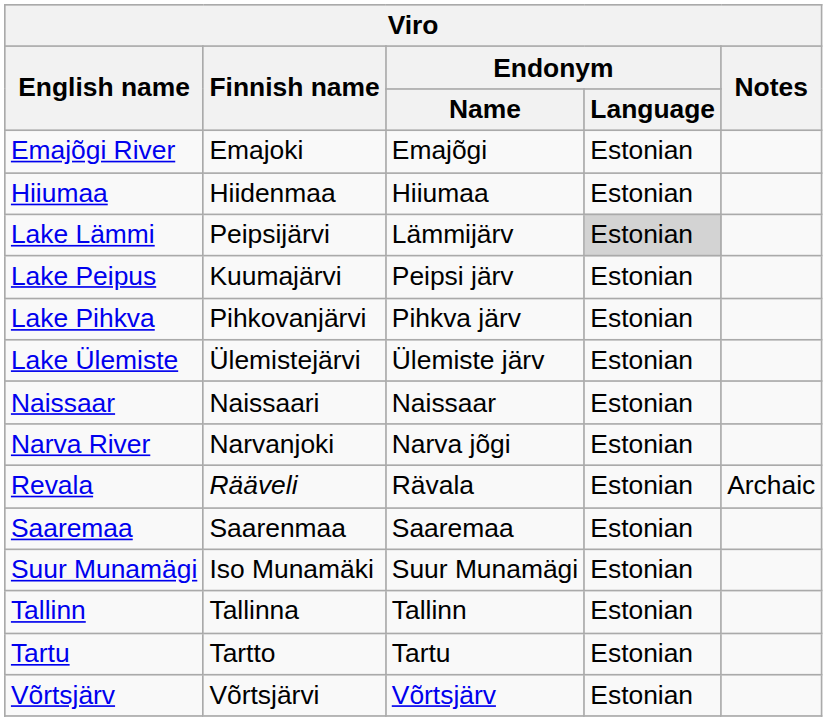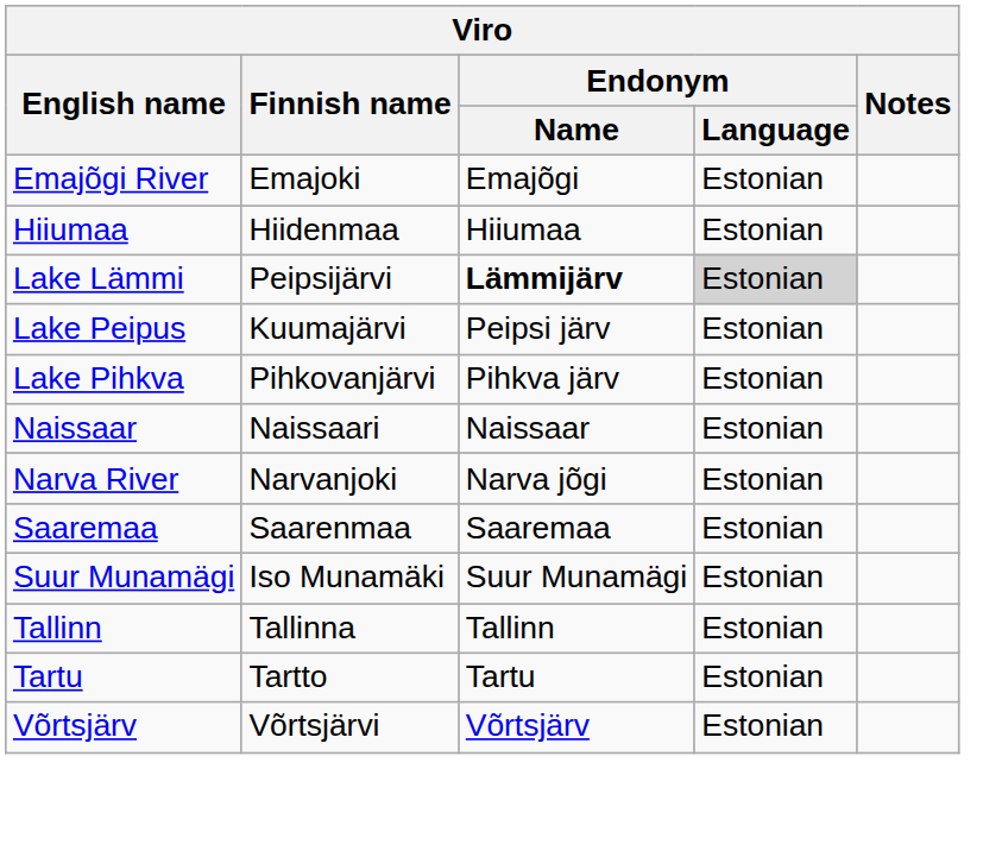Lake Lämmi | Endonym / Name: normal -> bold
- row: Lake Ülemiste | Ülemistejärvi | Ülemiste järv | Estonian
- row: Revala | Rääveli | Rävala | Estonian | Archaic
